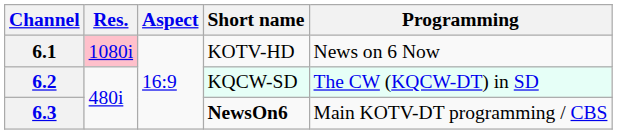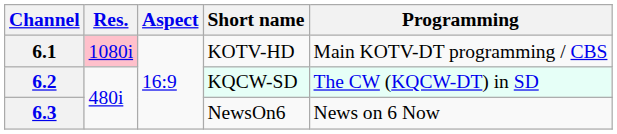6.1 | Programming: News on 6 Now -> Main KOTV-DT programming / CBS
6.3 | Short name: bold -> normal
6.3 | Programming: Main KOTV-DT programming / CBS -> News on 6 Now
